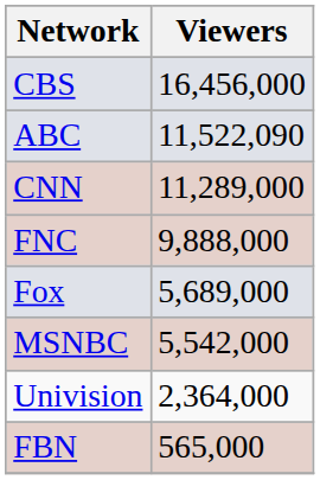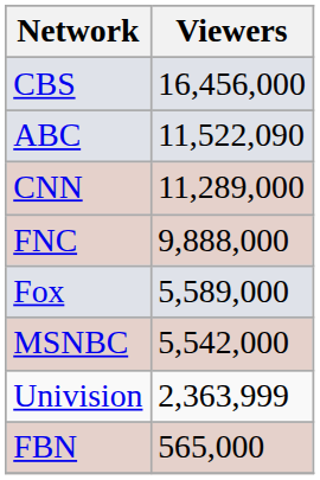Fox | Viewers: 5,689,000 -> 5,589,000
Univision | Viewers: 2,364,000 -> 2,363,999
